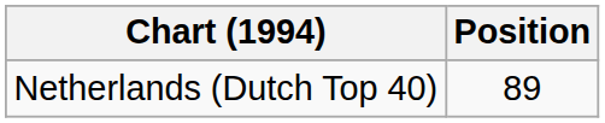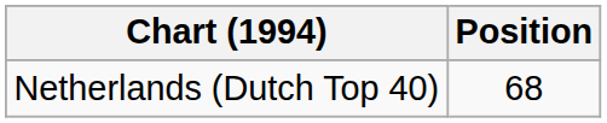Netherlands (Dutch Top 40) | Position: 89 -> 68
